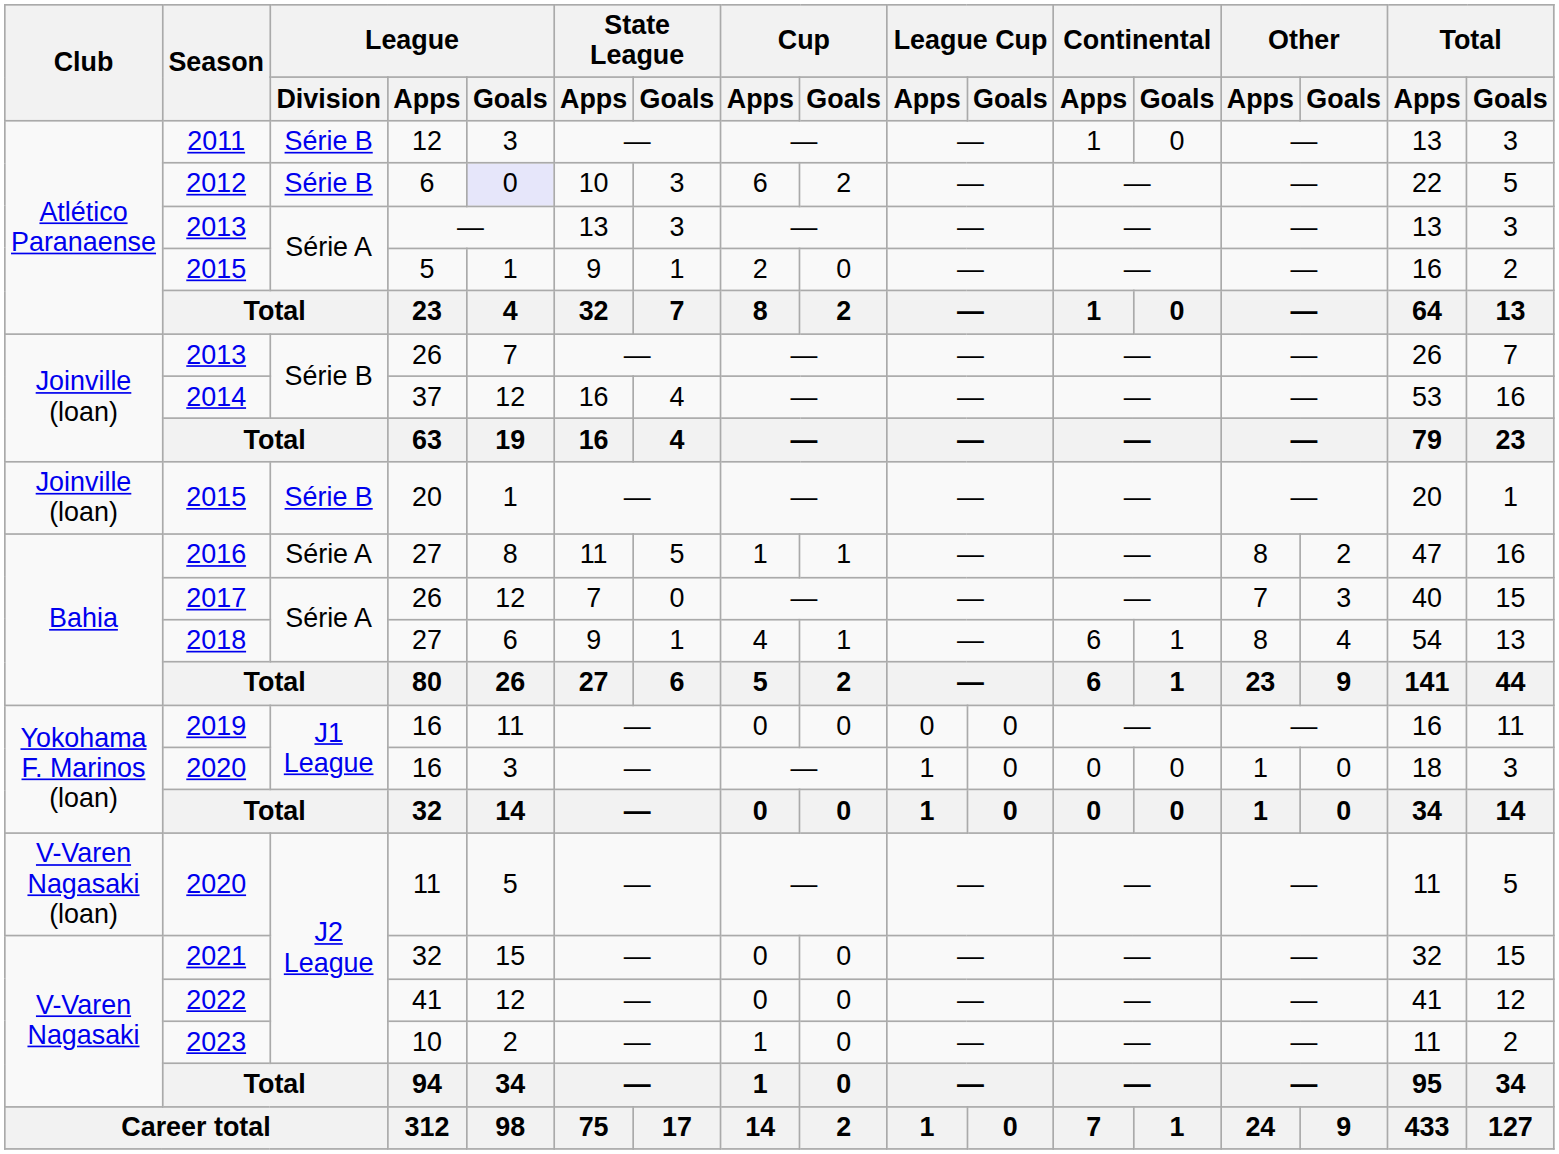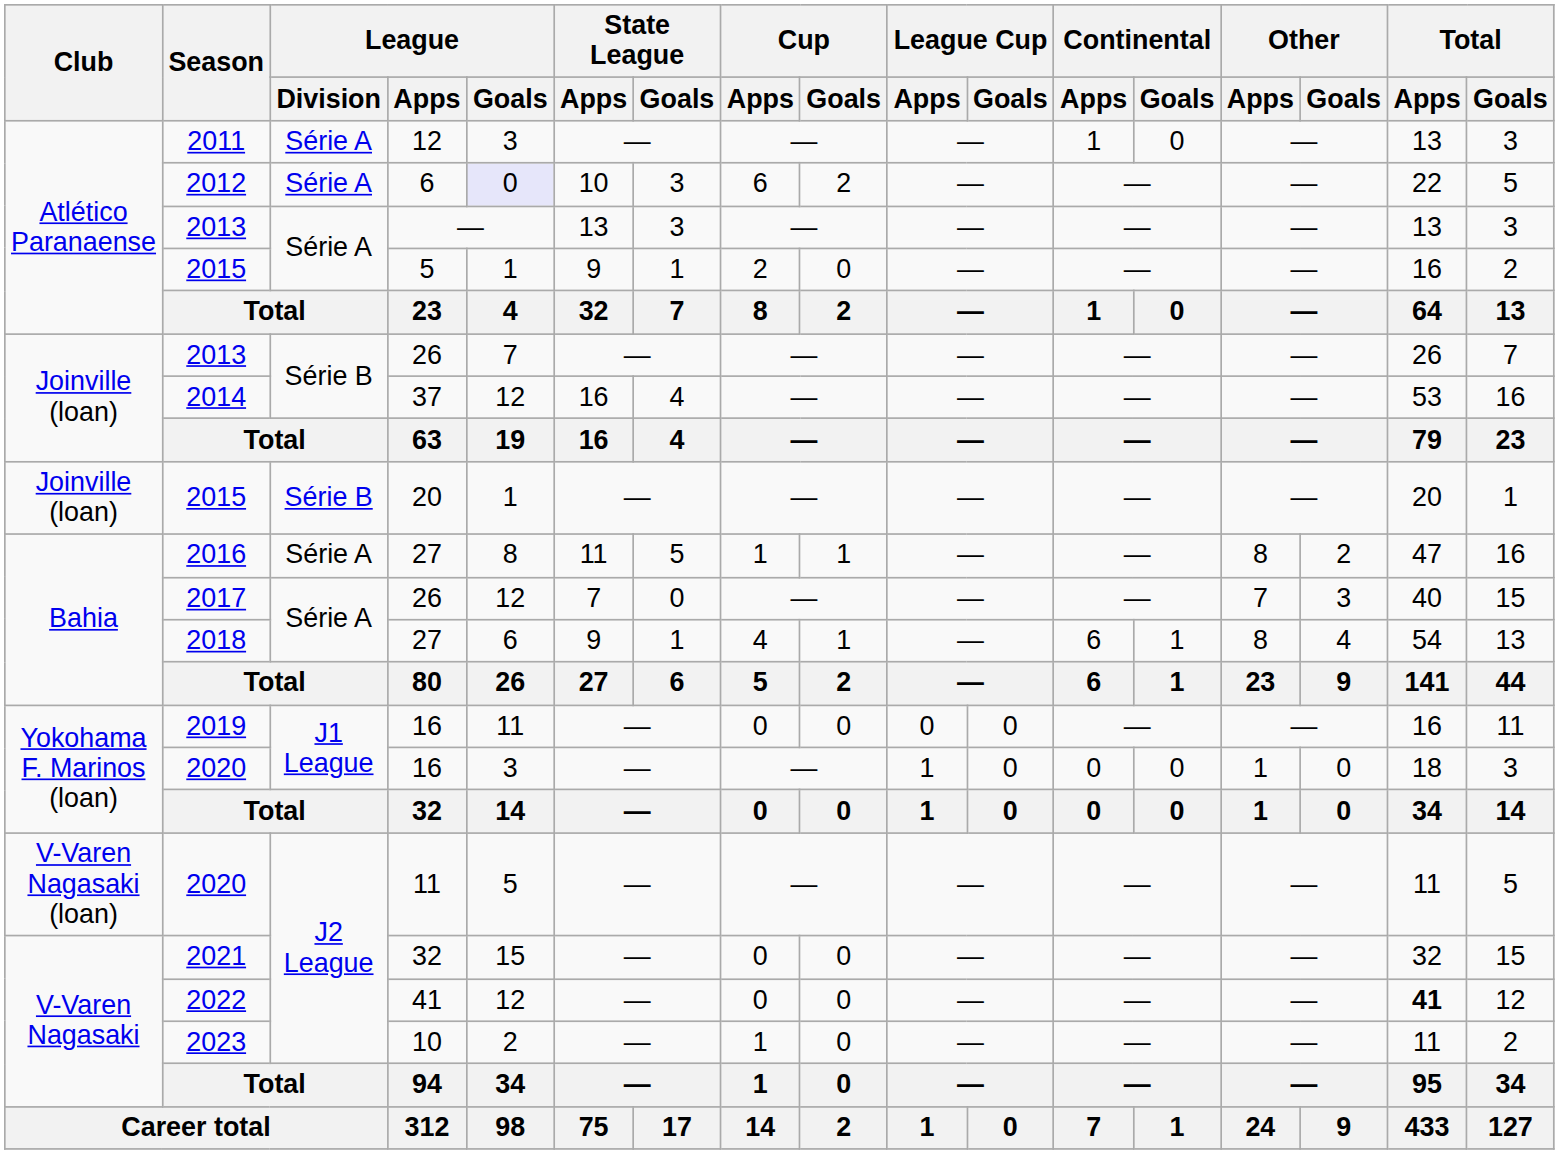2011 | League / Division: Série B -> Série A
2012 | League / Division: Série B -> Série A
2022 | Total / Apps: normal -> bold
